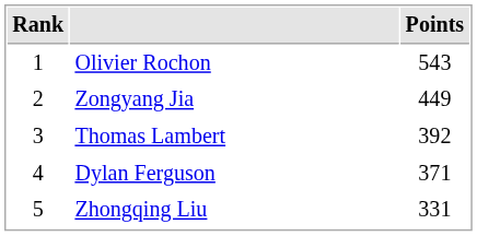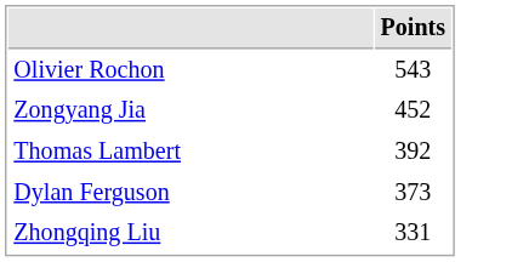- column: Rank | 1 | 2 | 3 | 4 | 5
Zongyang Jia | Points: 449 -> 452
Dylan Ferguson | Points: 371 -> 373
